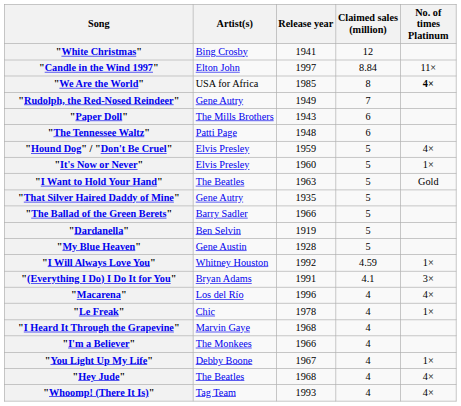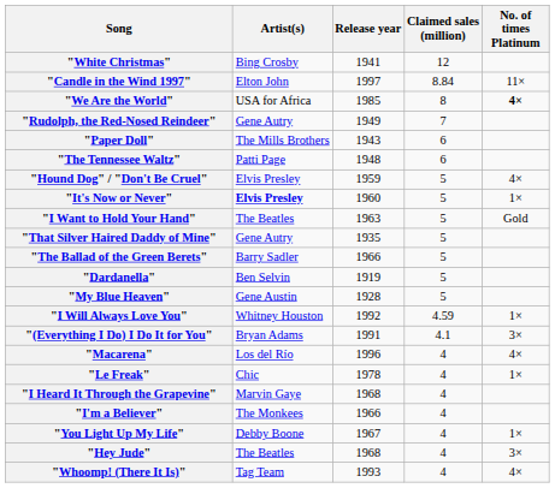"It's Now or Never" | Artist(s): normal -> bold
"Hey Jude" | No. of times Platinum: 4× -> 3×
